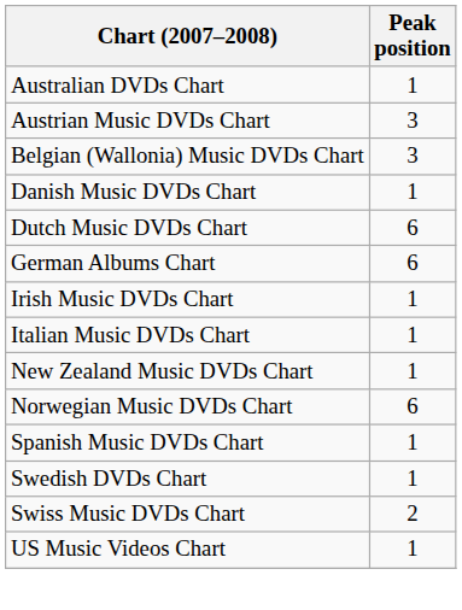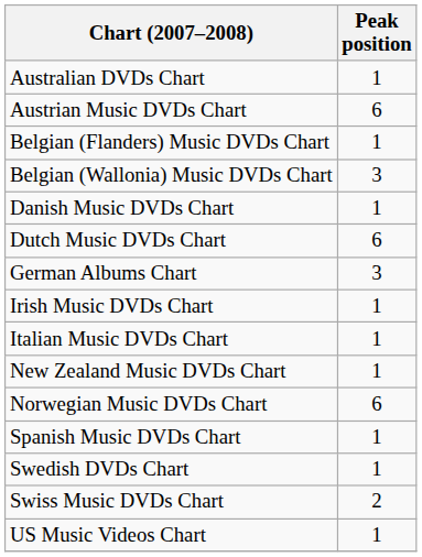Austrian Music DVDs Chart | Peak position: 3 -> 6
+ row: Belgian (Flanders) Music DVDs Chart | 1
German Albums Chart | Peak position: 6 -> 3
